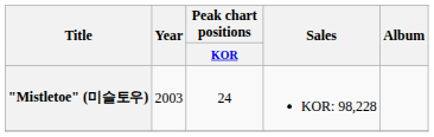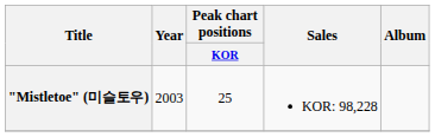"Mistletoe" (미슬토우) | Peak chart positions / KOR: 24 -> 25
